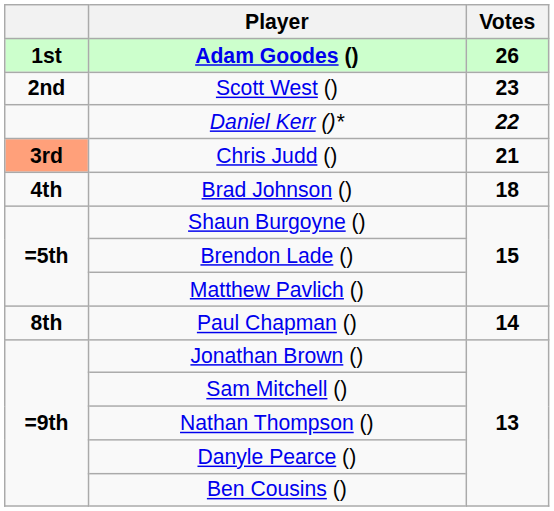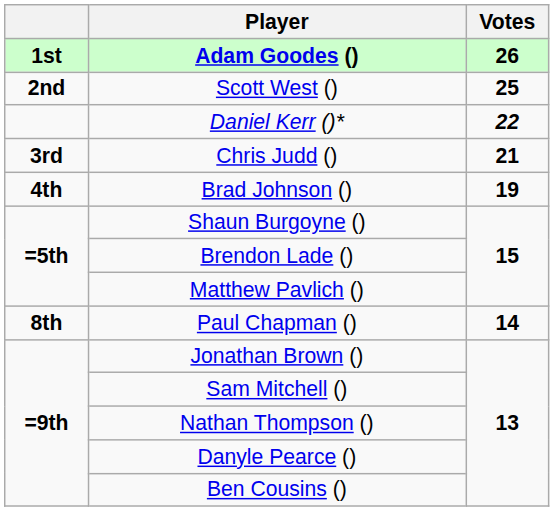Scott West () | Votes: 23 -> 25
Chris Judd () | column 1: lightsalmon background -> no background
Brad Johnson () | Votes: 18 -> 19
